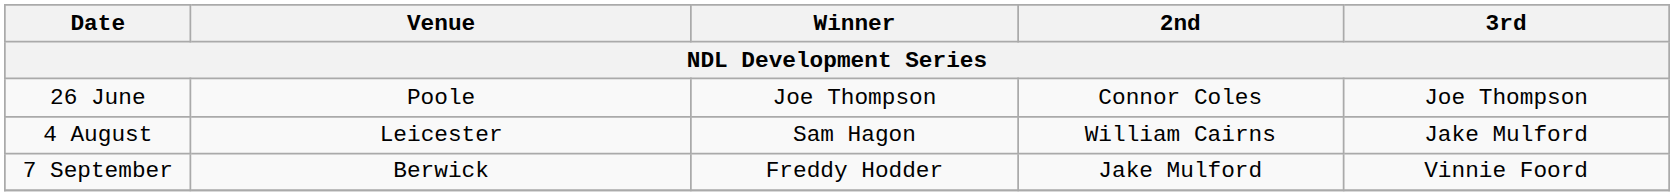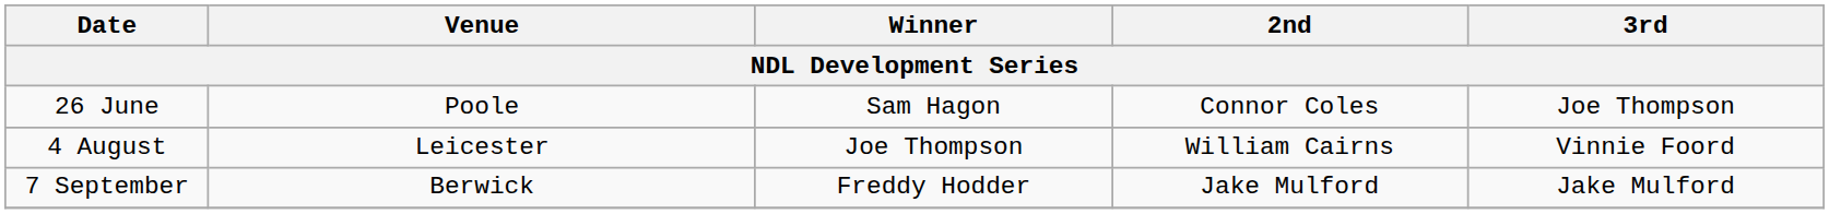26 June | Winner: Joe Thompson -> Sam Hagon
4 August | Winner: Sam Hagon -> Joe Thompson
4 August | 3rd: Jake Mulford -> Vinnie Foord
7 September | 3rd: Vinnie Foord -> Jake Mulford
